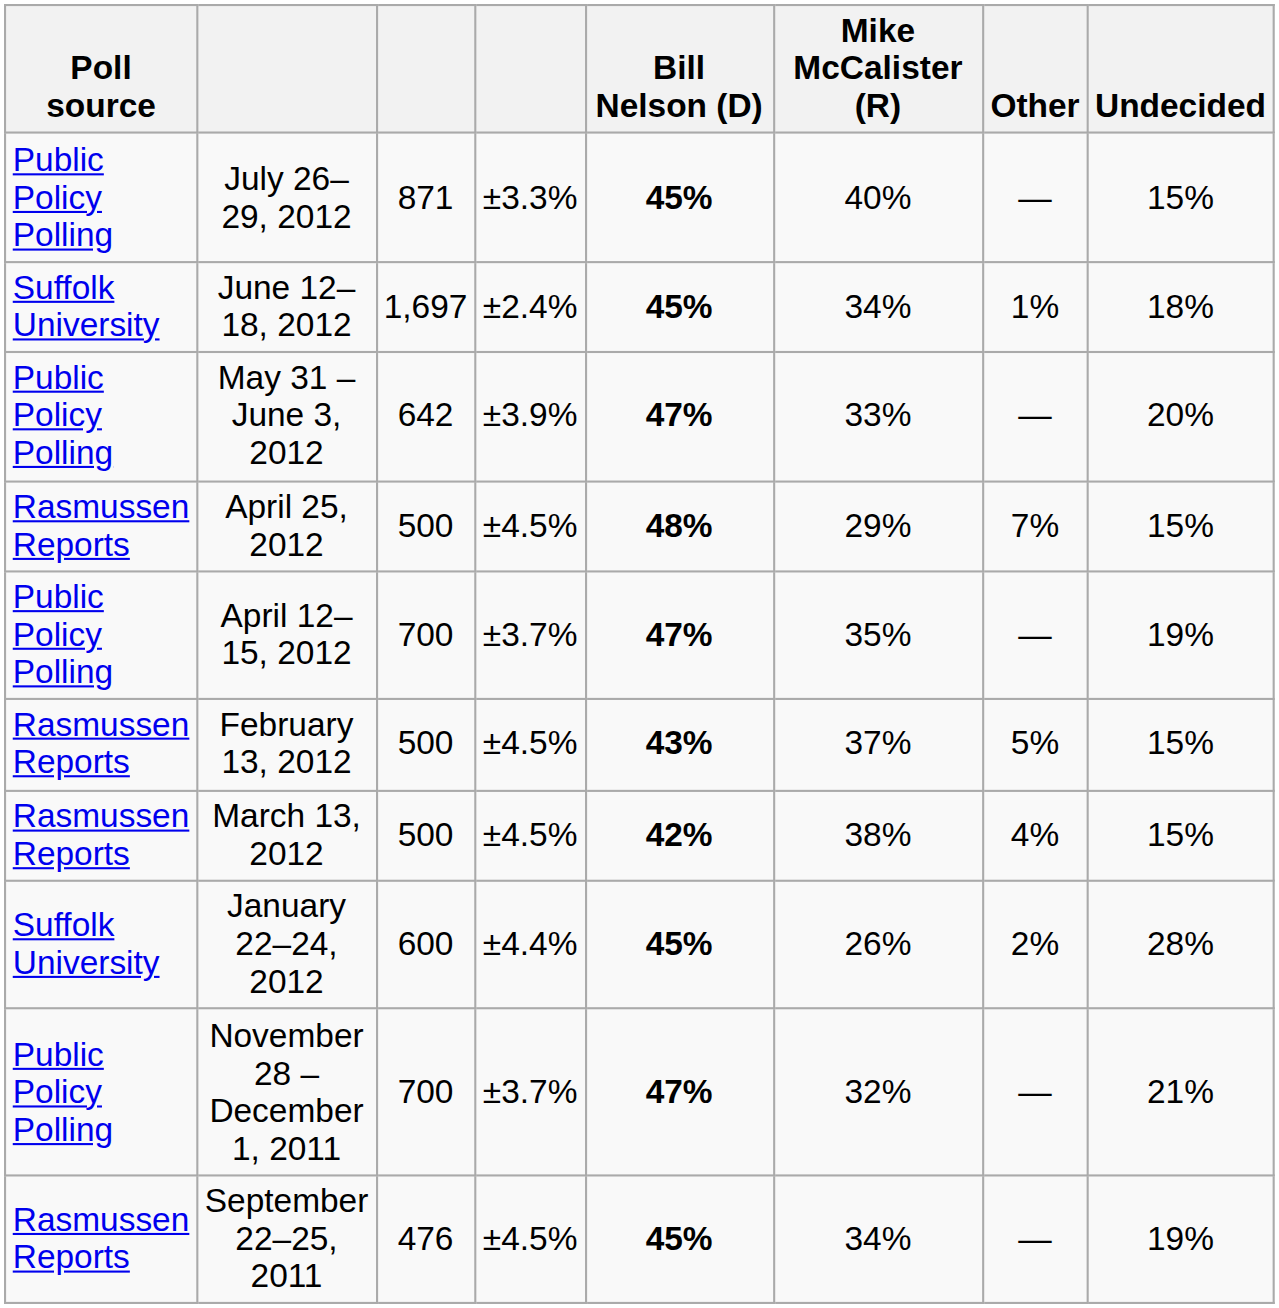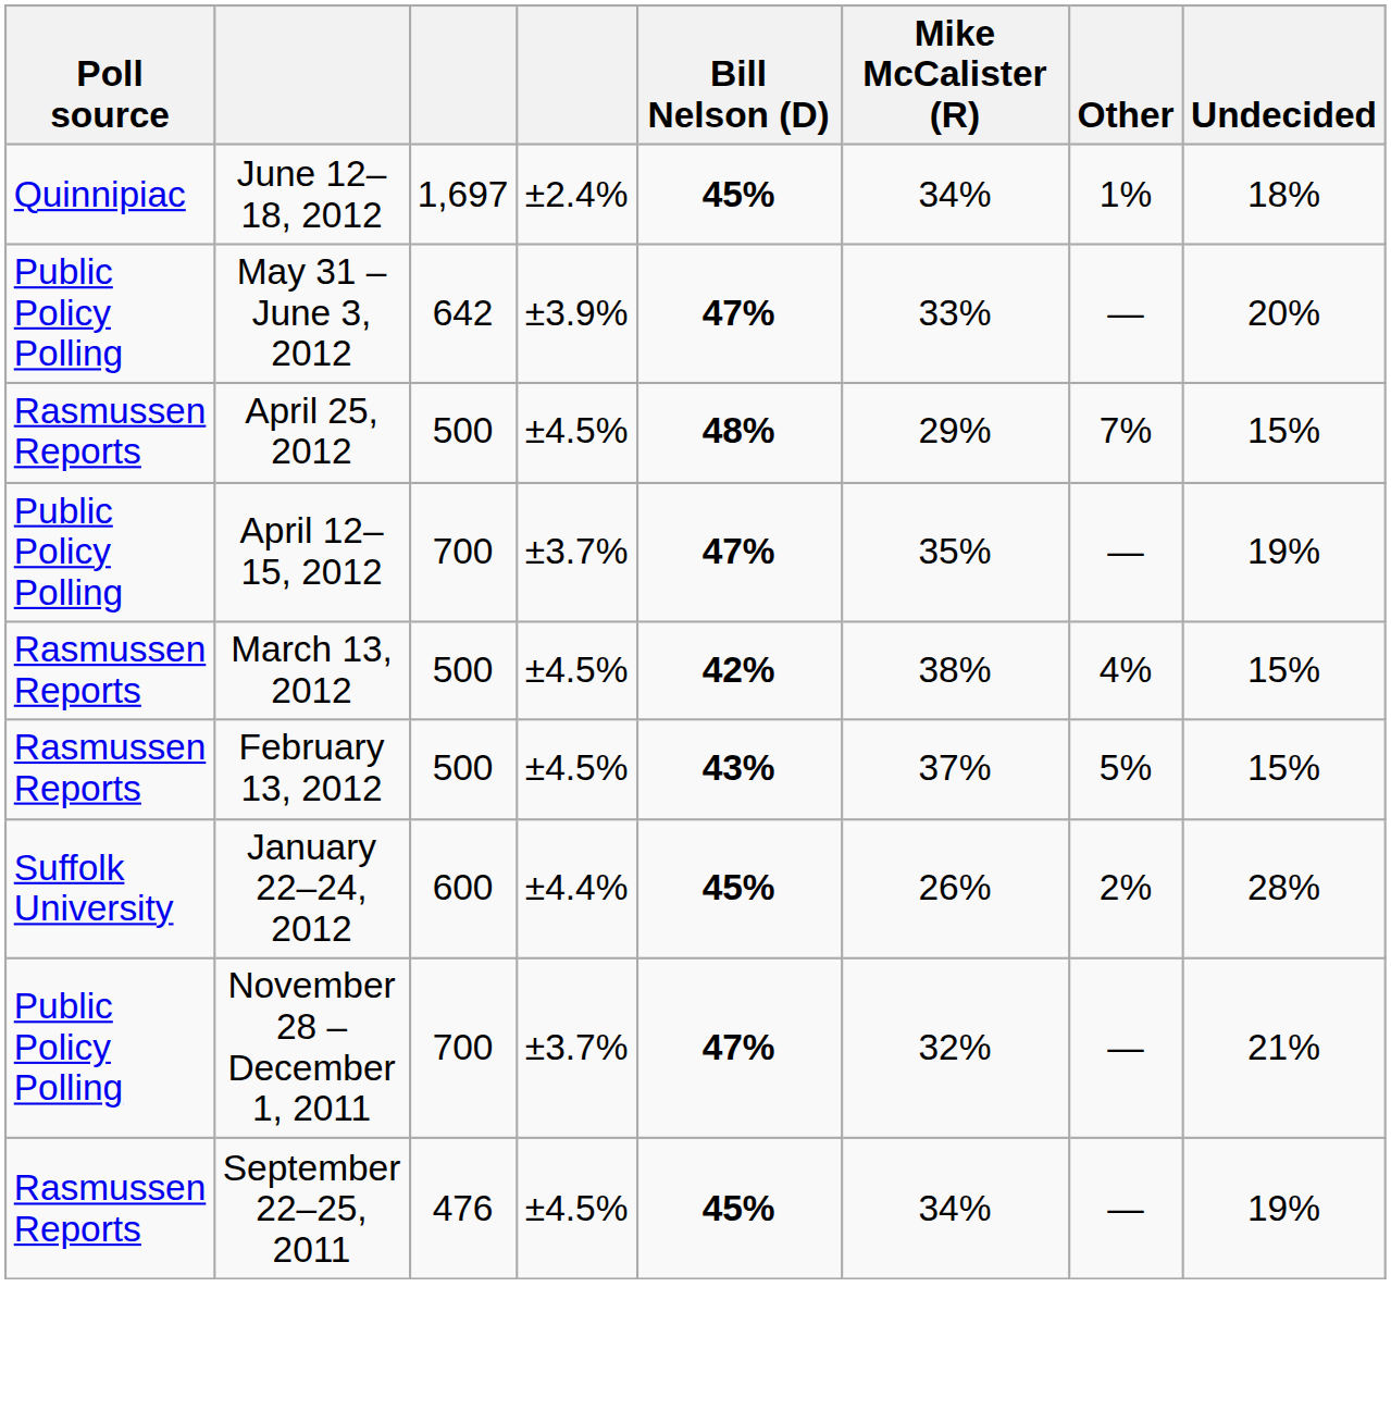- row: Public Policy Polling | July 26–29, 2012 | 871 | ±3.3% | 45% | 40% | — | 15%
June 12–18, 2012 | Poll source: Suffolk University -> Quinnipiac
rows swapped: March 13, 2012 <-> February 13, 2012
